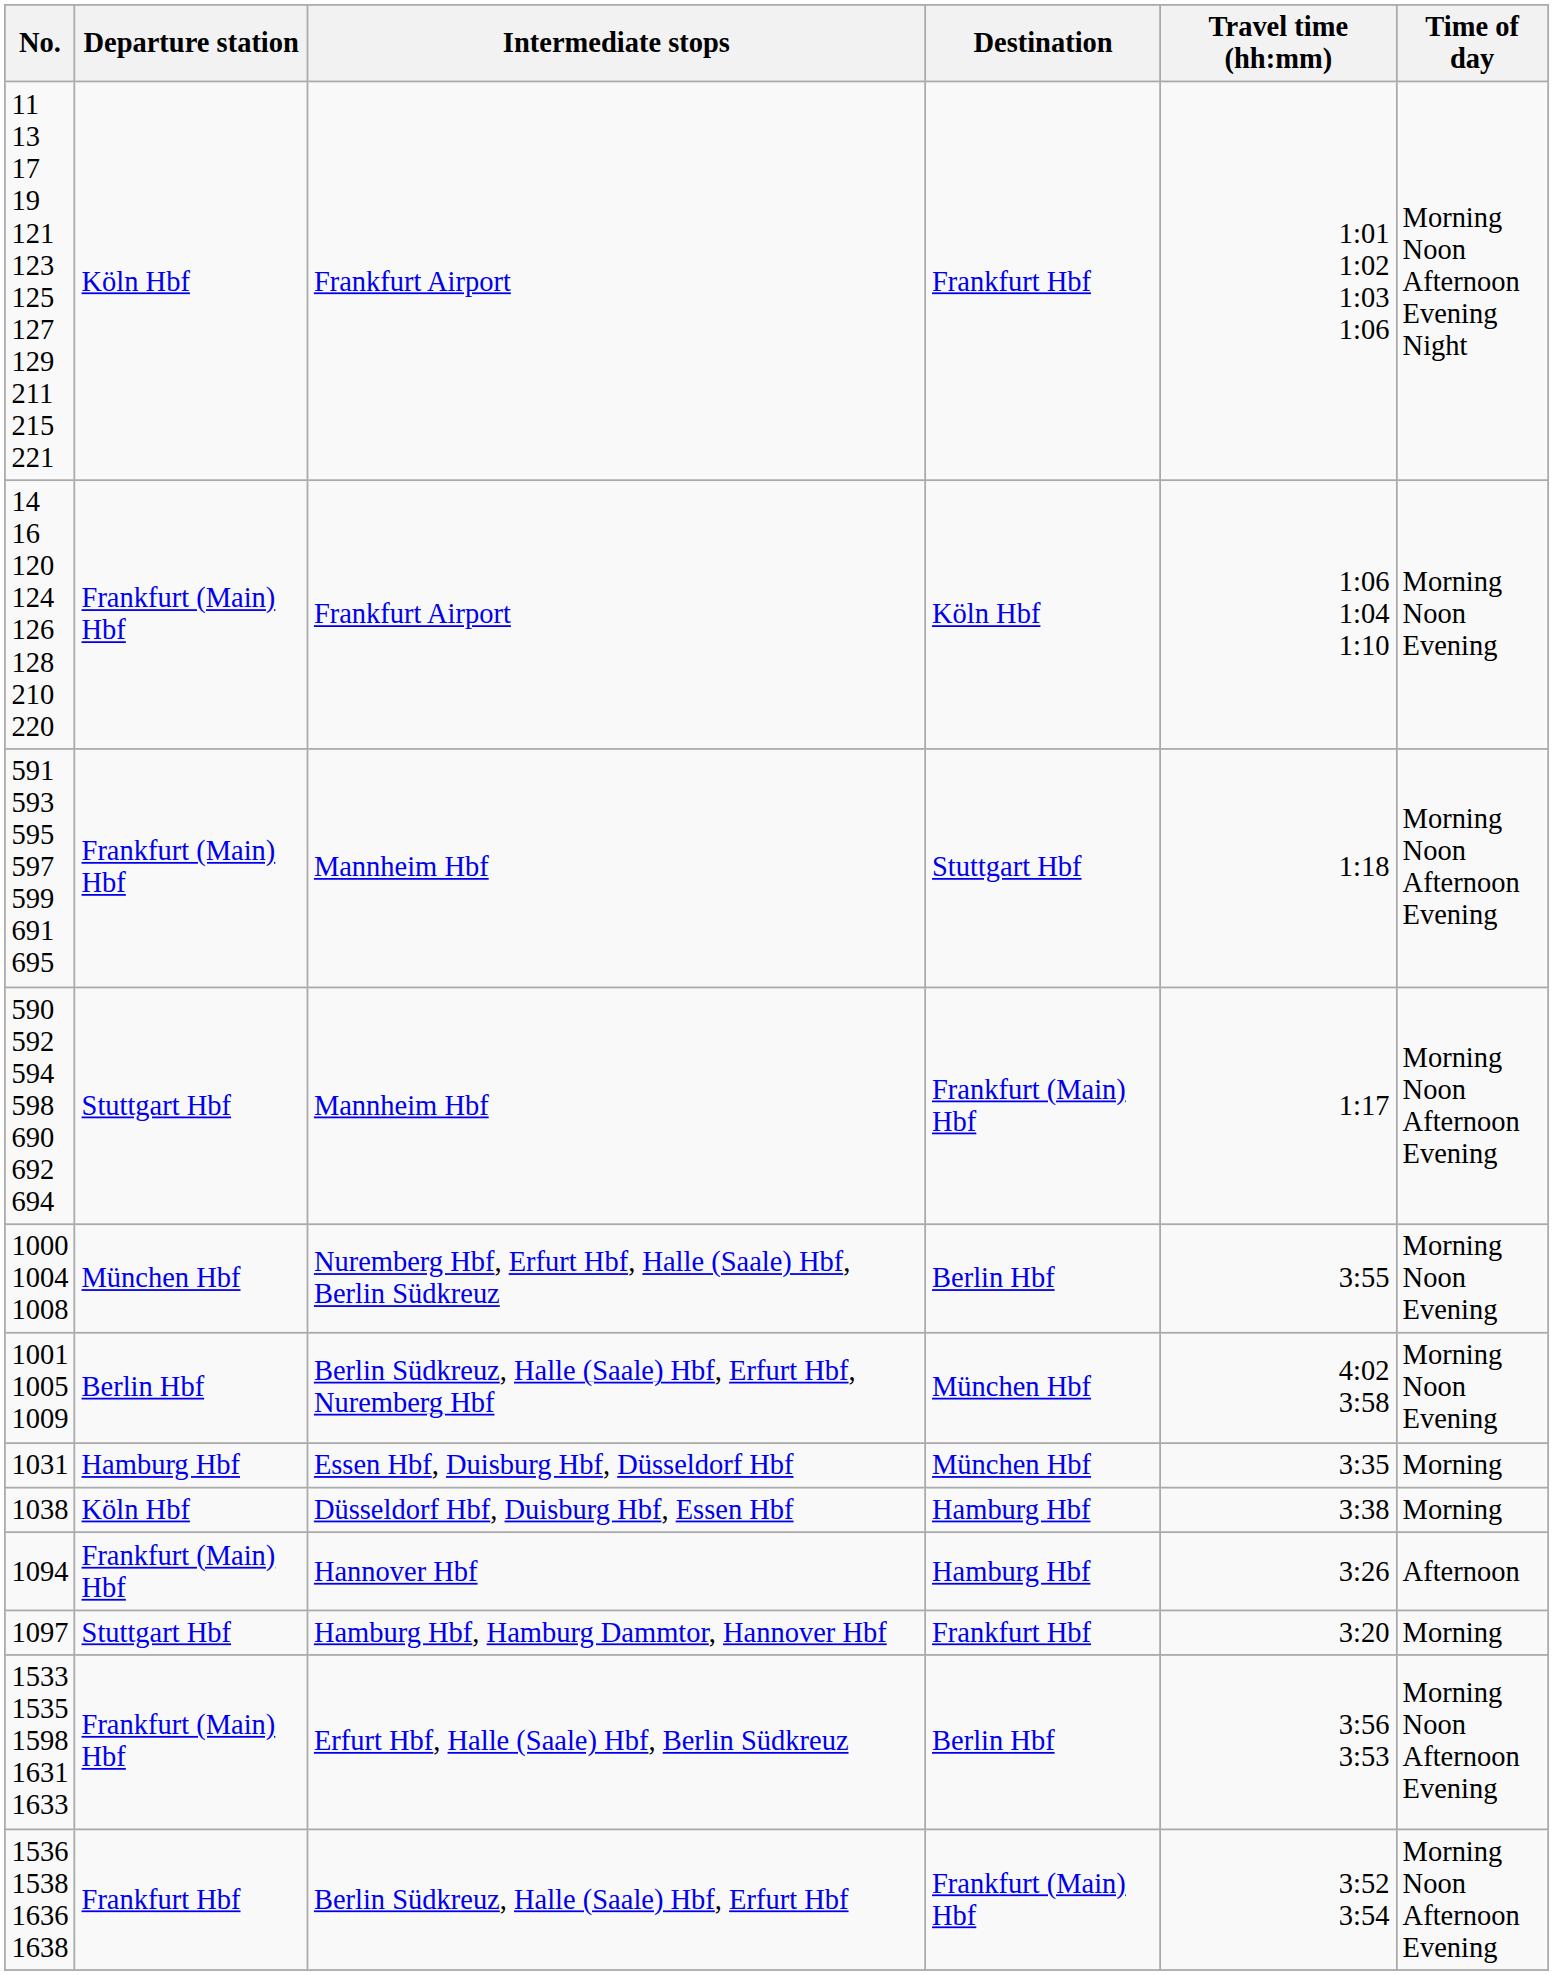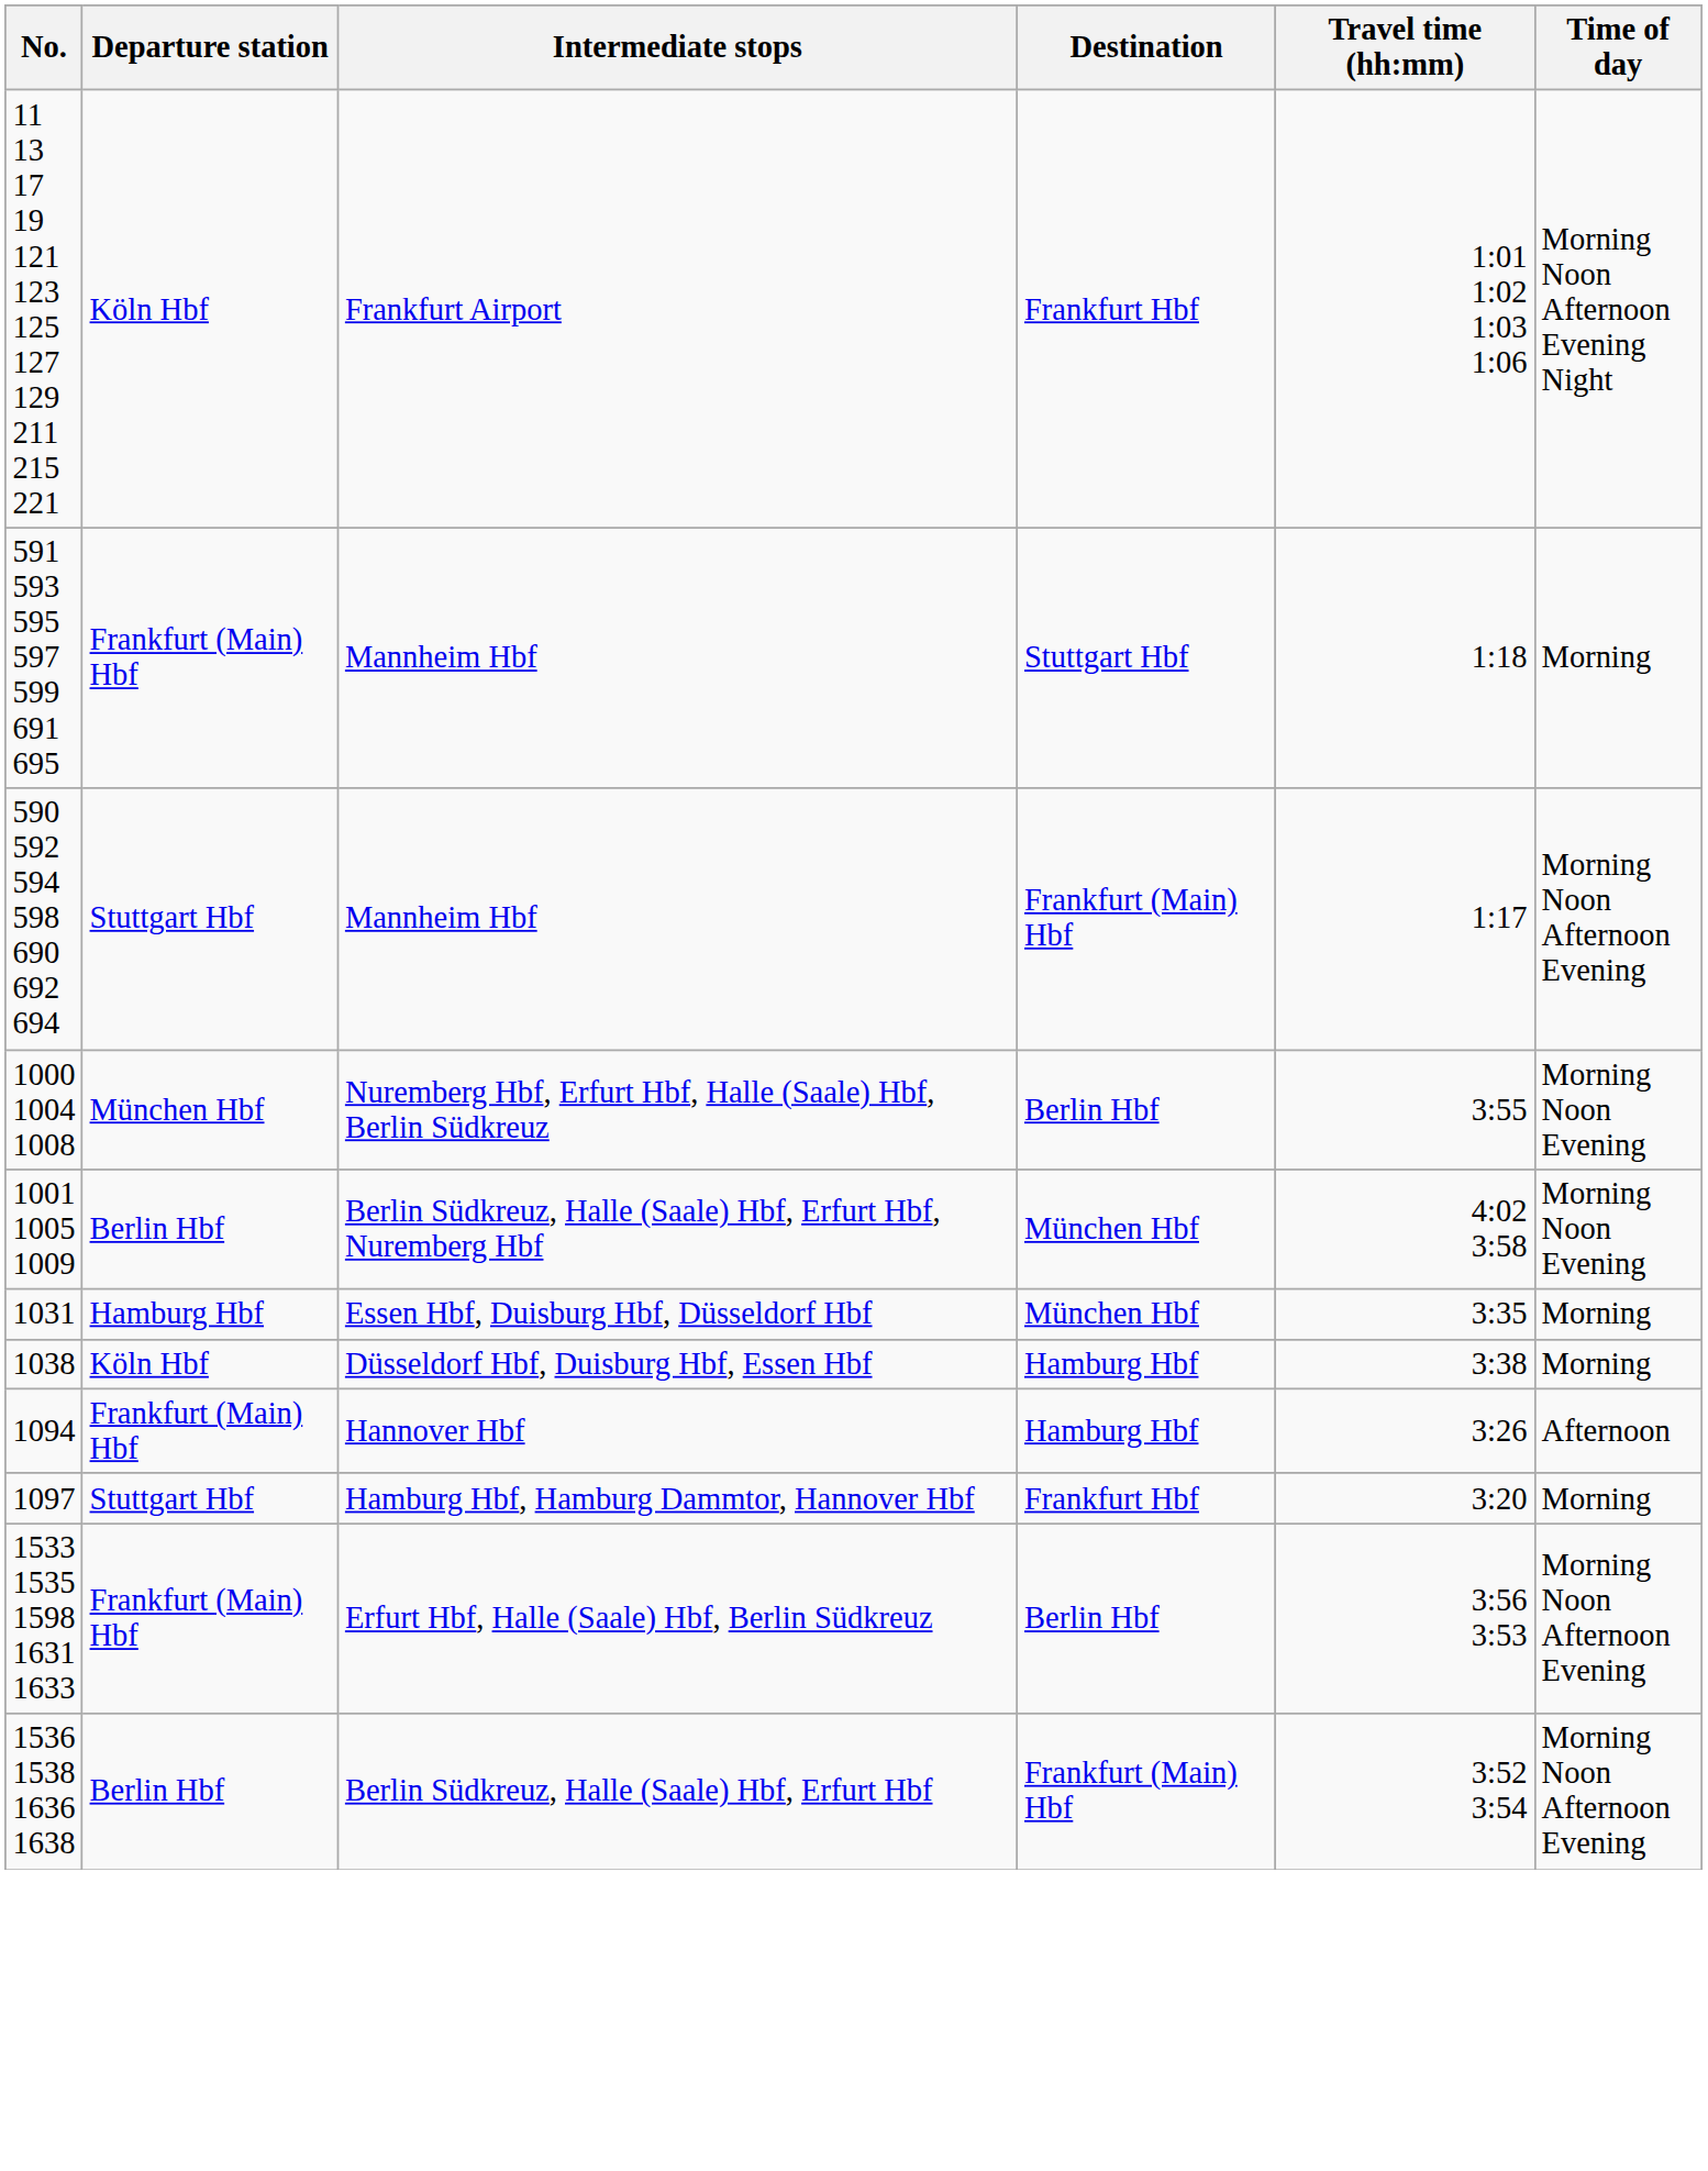- row: 14 16 120 124 126 128 210 220 | Frankfurt (Main) Hbf | Frankfurt Airport | Köln Hbf | 1:06 1:04 1:10 | Morning Noon Evening
591 593 595 597 599 691 695 | Time of day: Morning Noon Afternoon Evening -> Morning
1536 1538 1636 1638 | Departure station: Frankfurt Hbf -> Berlin Hbf
